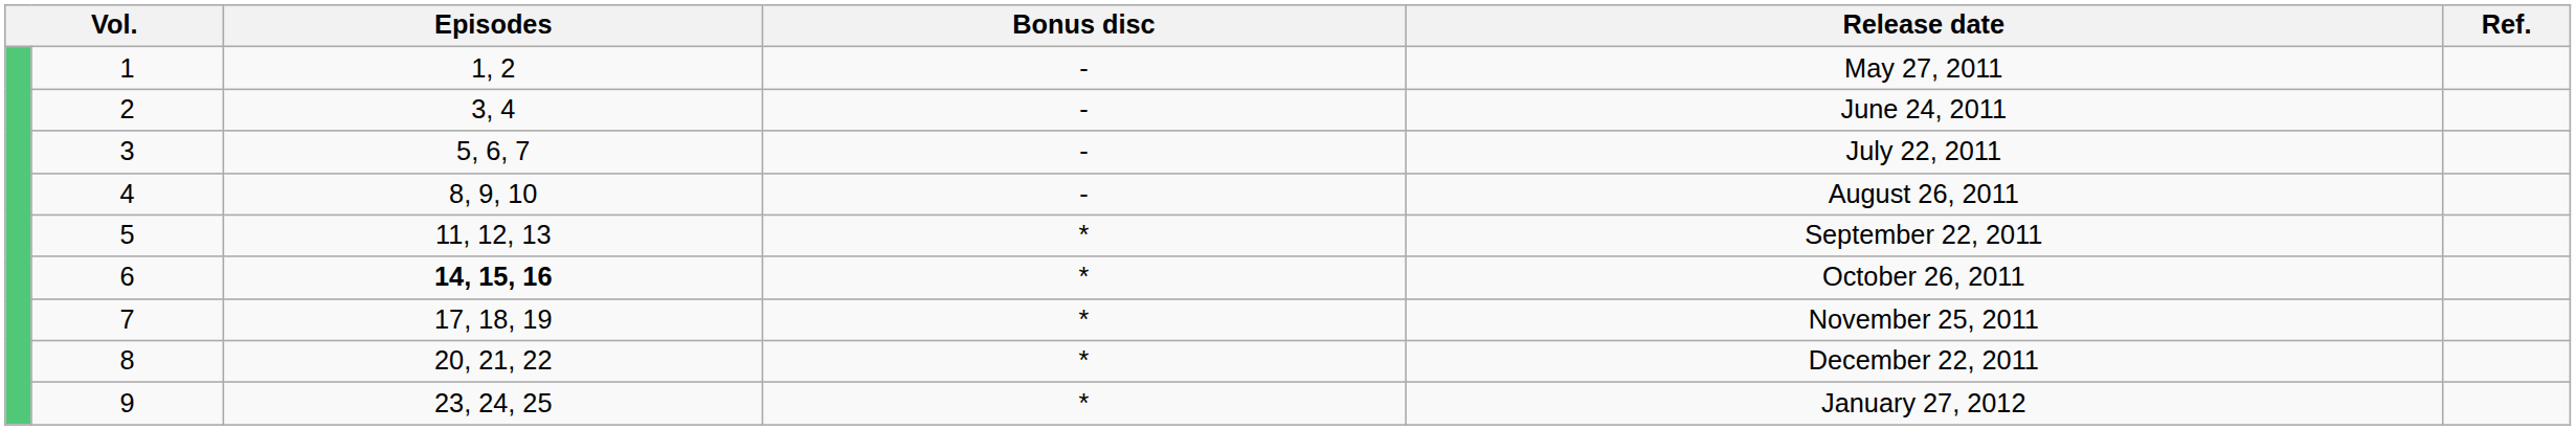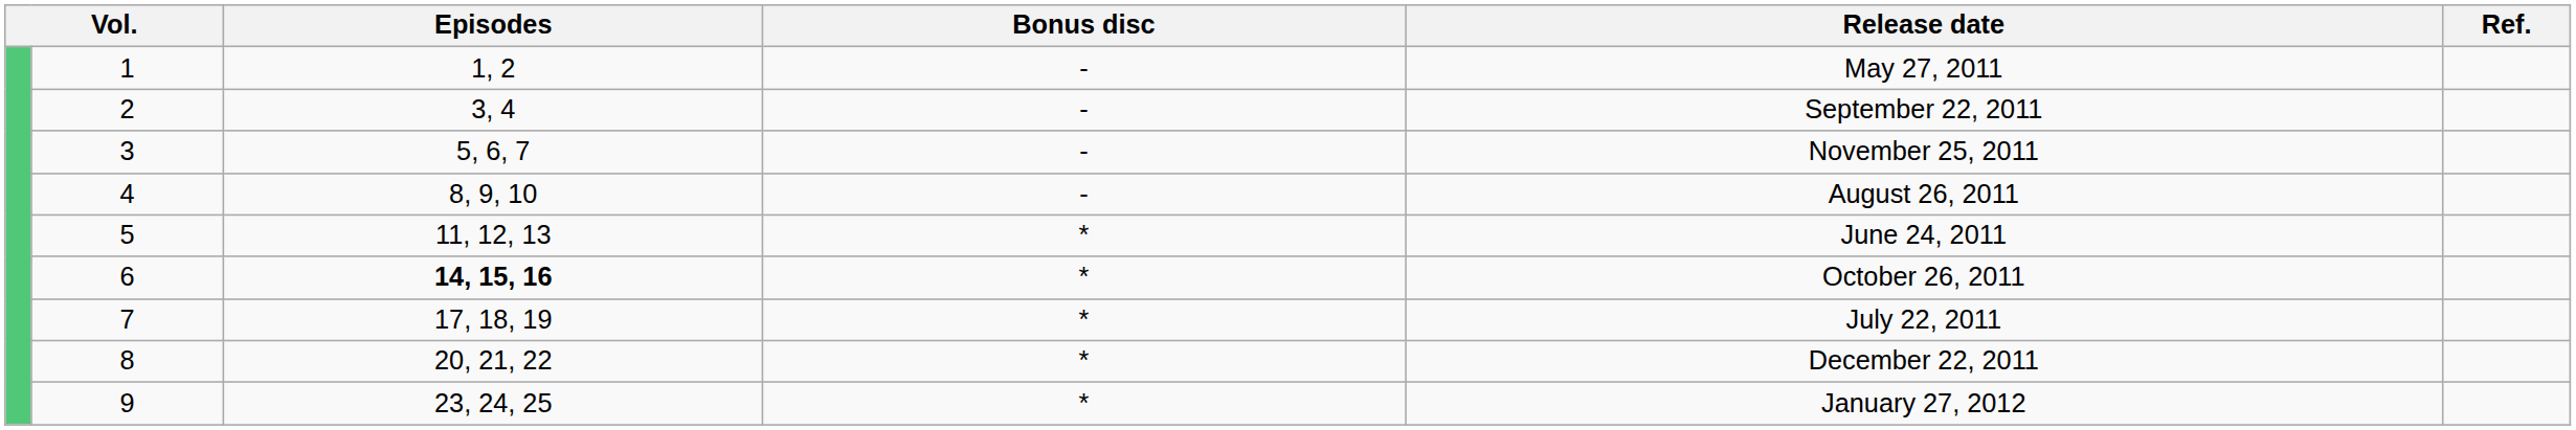2 | Release date: June 24, 2011 -> September 22, 2011
3 | Release date: July 22, 2011 -> November 25, 2011
5 | Release date: September 22, 2011 -> June 24, 2011
7 | Release date: November 25, 2011 -> July 22, 2011
